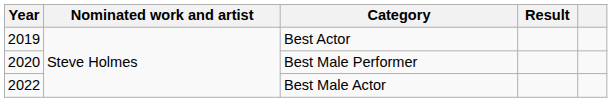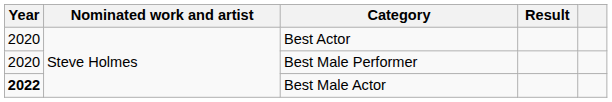Best Actor | Year: 2019 -> 2020
Best Male Actor | Year: normal -> bold
